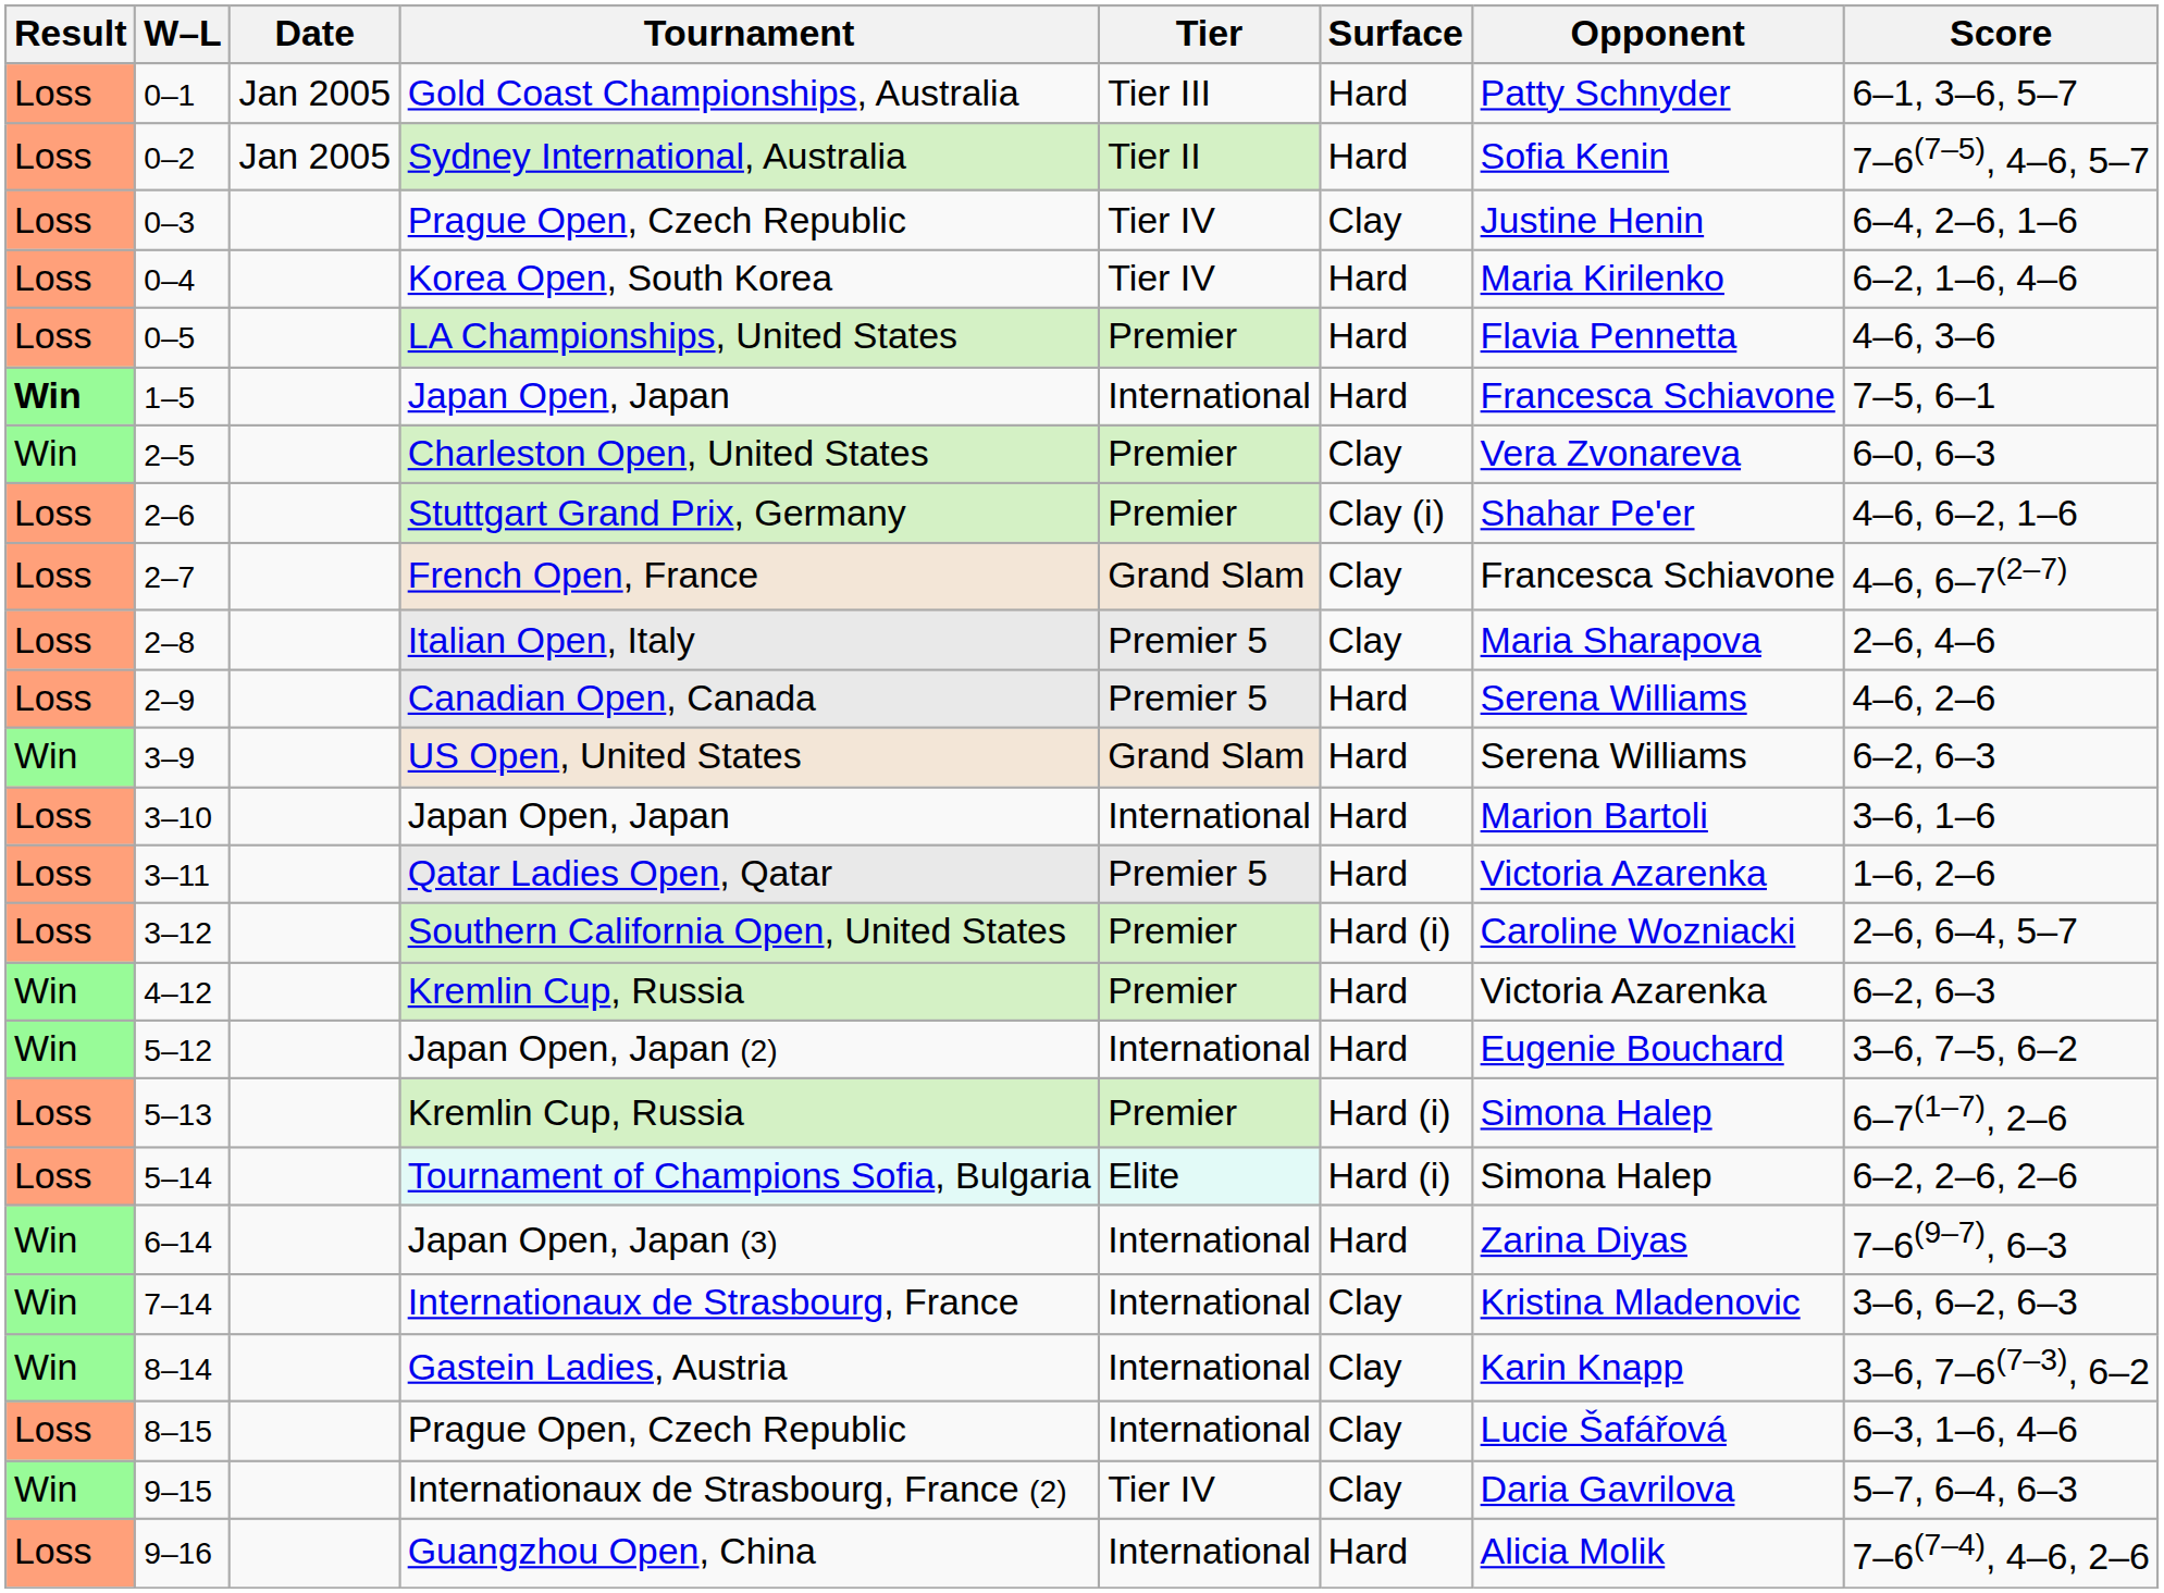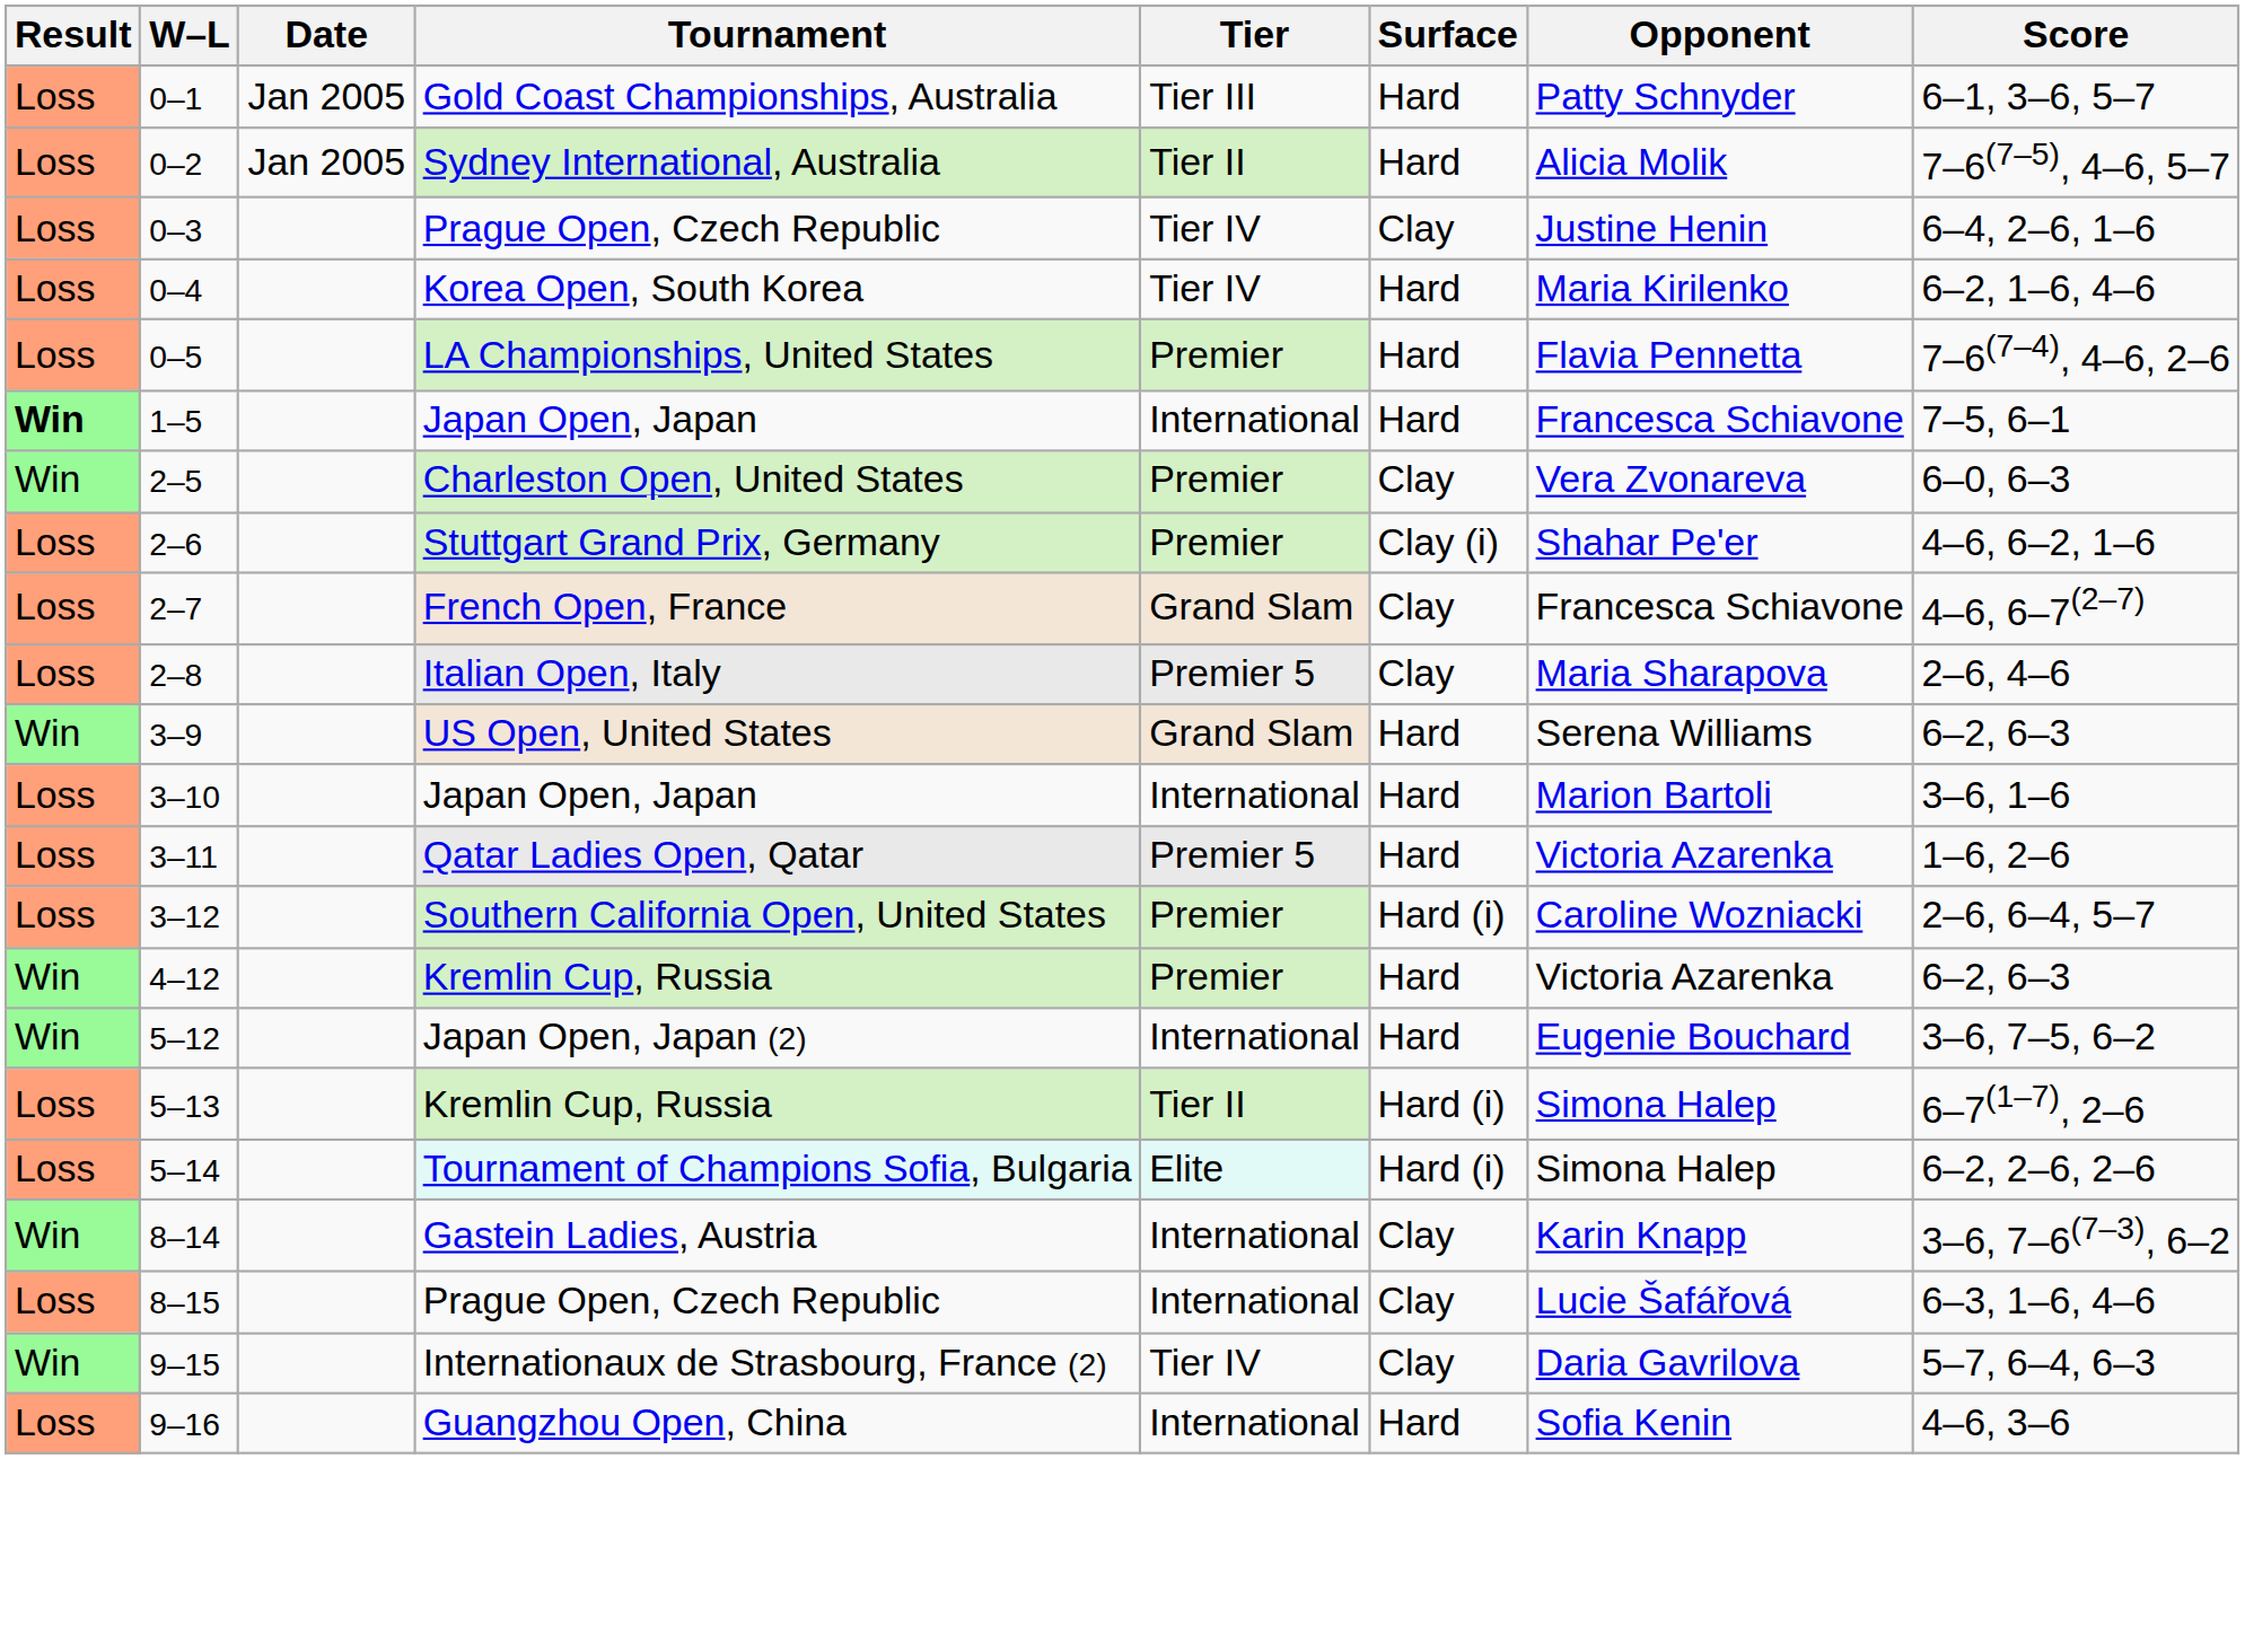0–2 | Opponent: Sofia Kenin -> Alicia Molik
0–5 | Score: 4–6, 3–6 -> 7–6(7–4), 4–6, 2–6
- row: Loss | 2–9 | Canadian Open, Canada | Premier 5 | Hard | Serena Williams | 4–6, 2–6
5–13 | Tier: Premier -> Tier II
- row: Win | 6–14 | Japan Open, Japan (3) | International | Hard | Zarina Diyas | 7–6(9–7), 6–3
- row: Win | 7–14 | Internationaux de Strasbourg, France | International | Clay | Kristina Mladenovic | 3–6, 6–2, 6–3
9–16 | Opponent: Alicia Molik -> Sofia Kenin
9–16 | Score: 7–6(7–4), 4–6, 2–6 -> 4–6, 3–6
